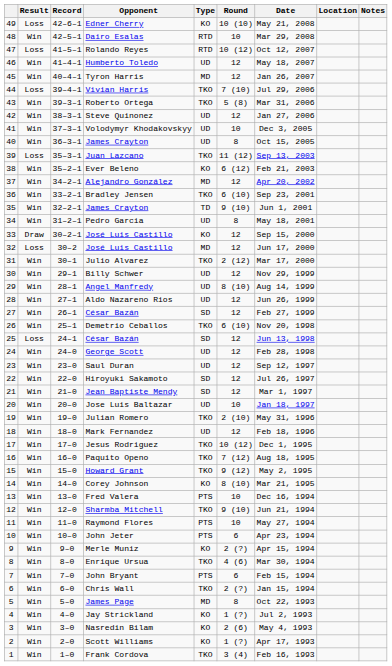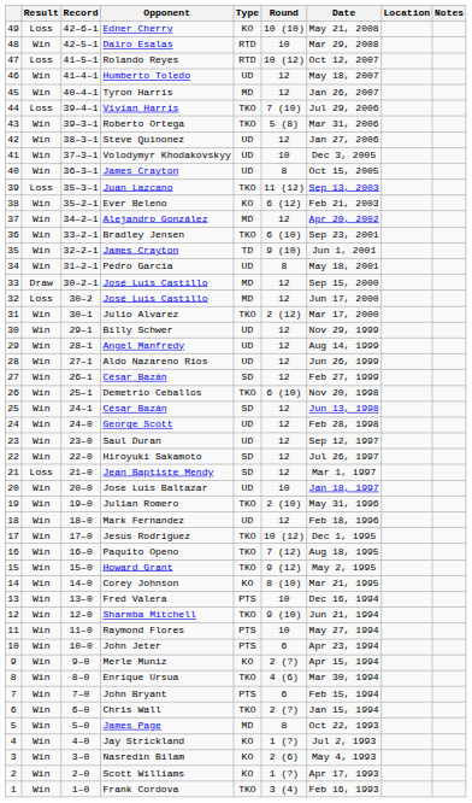33 / José Luis Castillo | Type: KO -> MD
Angel Manfredy | Round: 8 (10) -> 12
25 / César Bazán | Result: Loss -> Win
Jean Baptiste Mendy | Result: Win -> Loss
